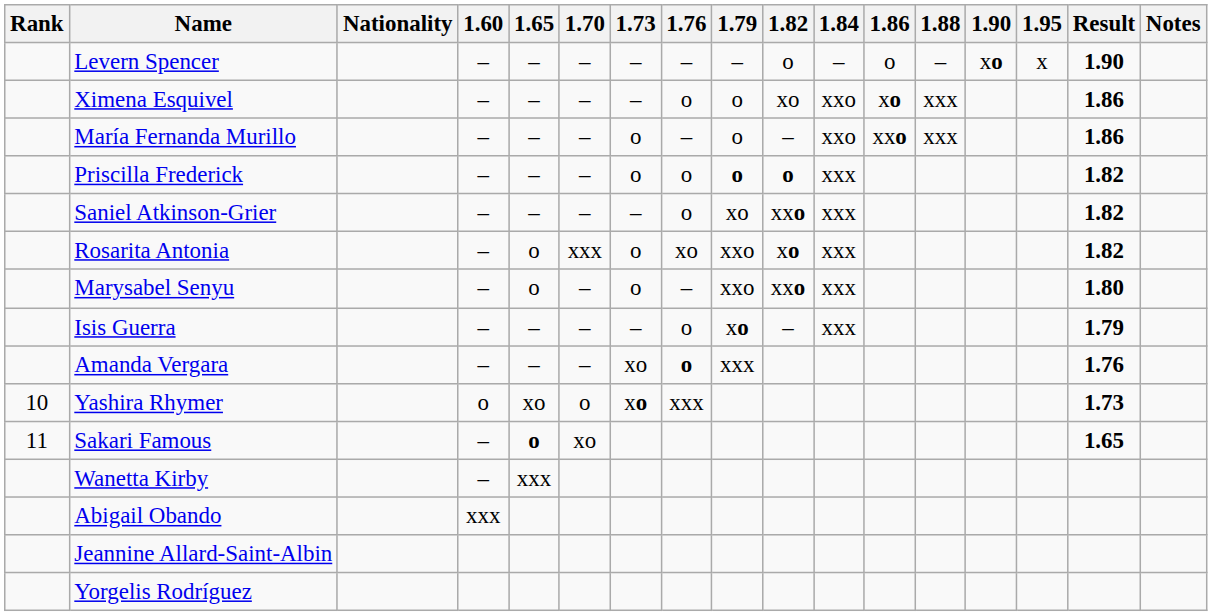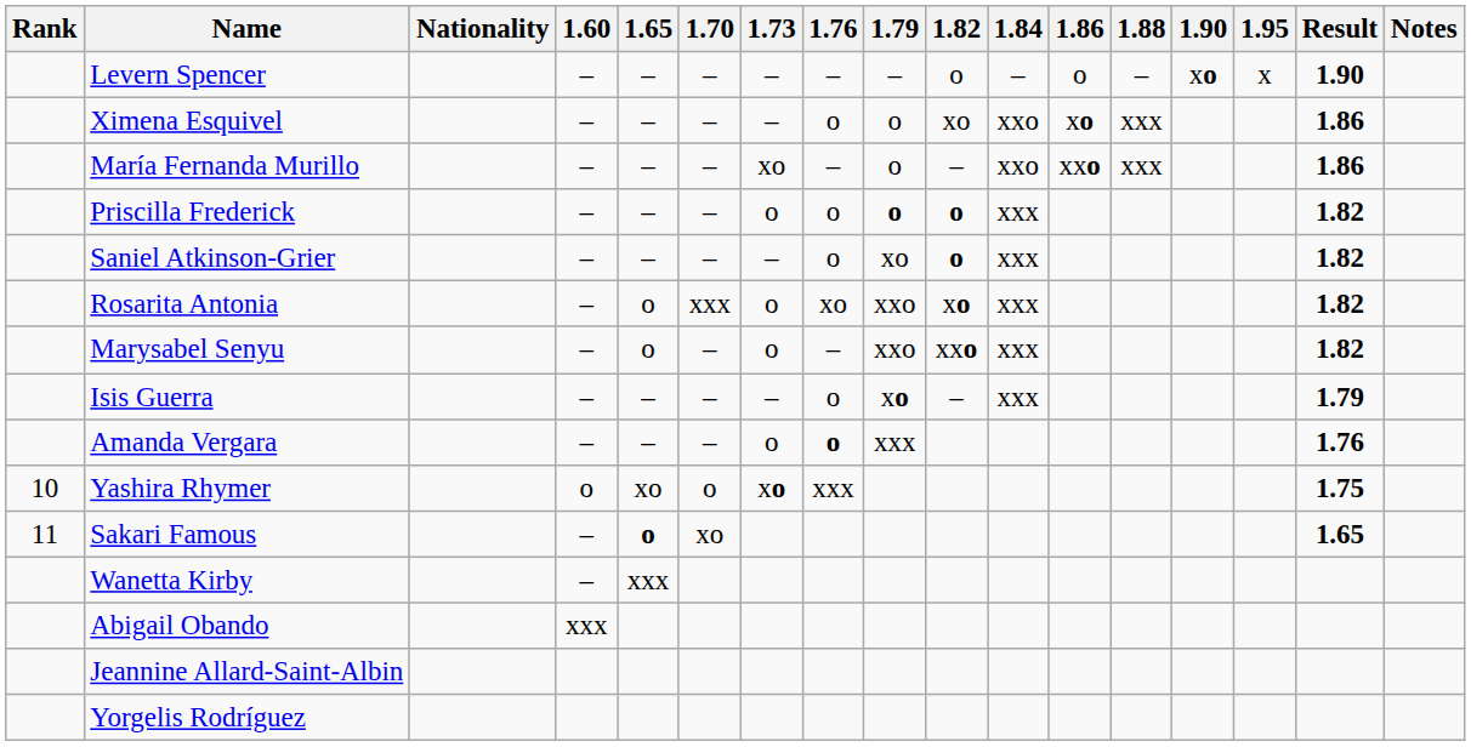María Fernanda Murillo | 1.73: o -> xo
Saniel Atkinson-Grier | 1.82: xxo -> o
Marysabel Senyu | Result: 1.80 -> 1.82
Amanda Vergara | 1.73: xo -> o
Yashira Rhymer | Result: 1.73 -> 1.75
